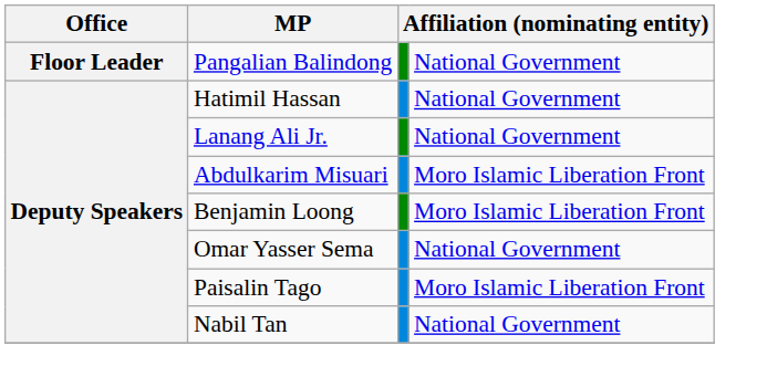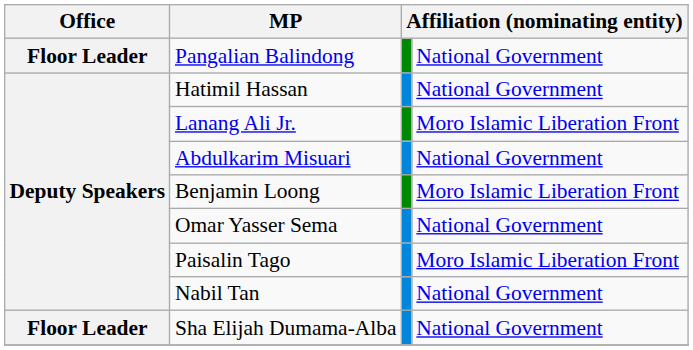Lanang Ali Jr. | column 4: National Government -> Moro Islamic Liberation Front
Abdulkarim Misuari | column 4: Moro Islamic Liberation Front -> National Government
+ row: Floor Leader | Sha Elijah Dumama-Alba | National Government
